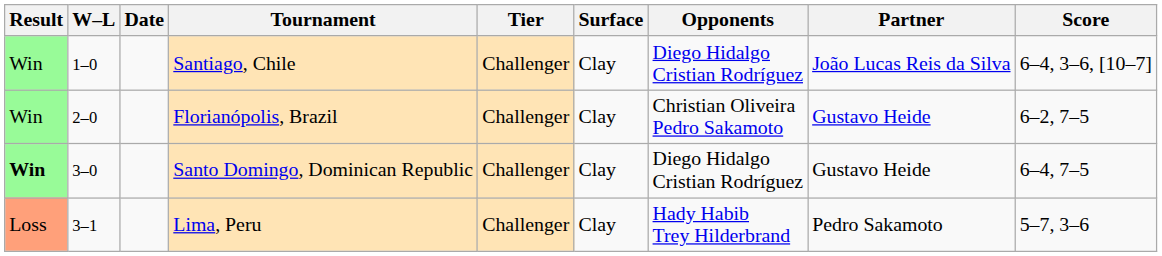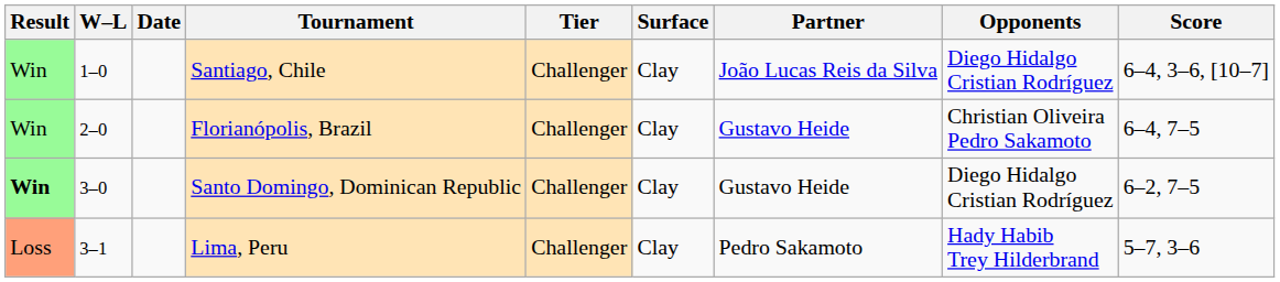columns swapped: Partner <-> Opponents
Florianópolis, Brazil | Score: 6–2, 7–5 -> 6–4, 7–5
Santo Domingo, Dominican Republic | Score: 6–4, 7–5 -> 6–2, 7–5
